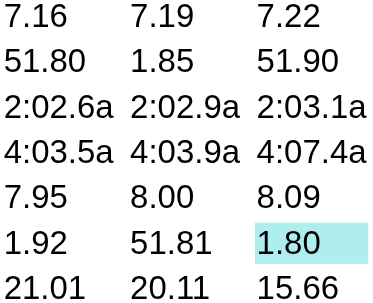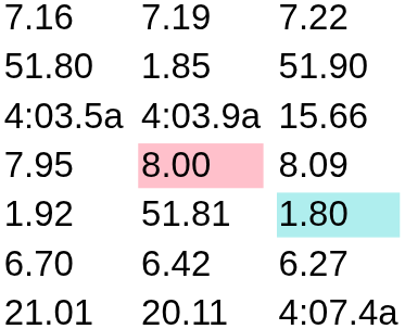- row: 2:02.6a | 2:02.9a | 2:03.1a
4:03.5a | column 7: 4:07.4a -> 15.66
7.95 | column 5: no background -> pink background
+ row: 6.70 | 6.42 | 6.27
21.01 | column 7: 15.66 -> 4:07.4a
